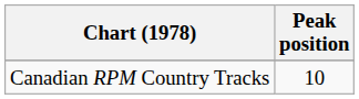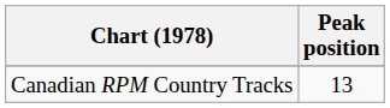Canadian RPM Country Tracks | Peak position: 10 -> 13
